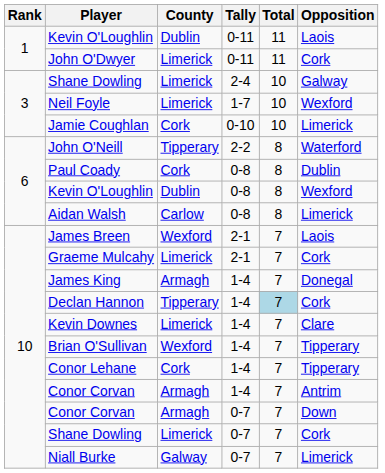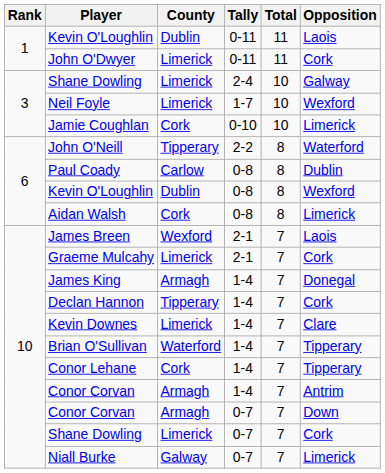Paul Coady | County: Cork -> Carlow
Aidan Walsh | County: Carlow -> Cork
Declan Hannon | Total: lightblue background -> no background
Brian O'Sullivan | County: Wexford -> Waterford
